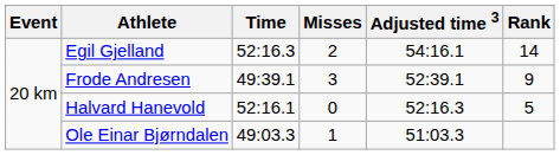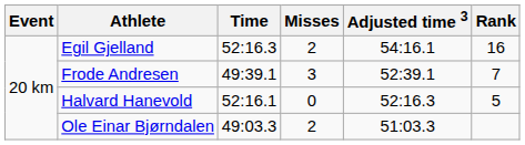Egil Gjelland | Rank: 14 -> 16
Frode Andresen | Rank: 9 -> 7
Ole Einar Bjørndalen | Misses: 1 -> 2
